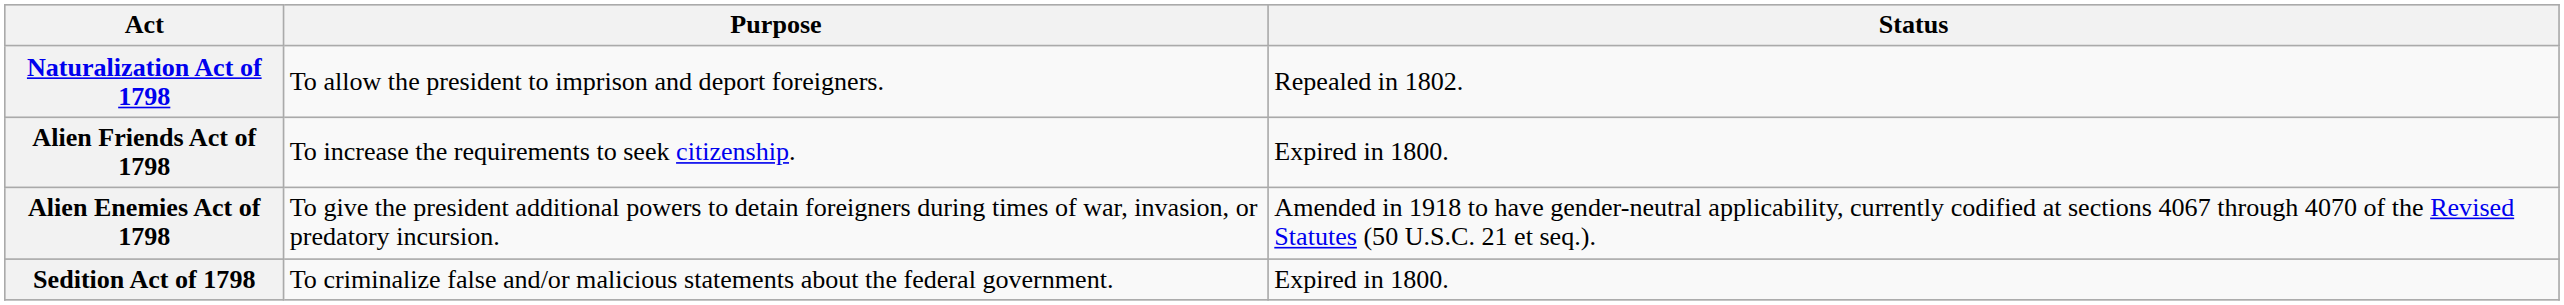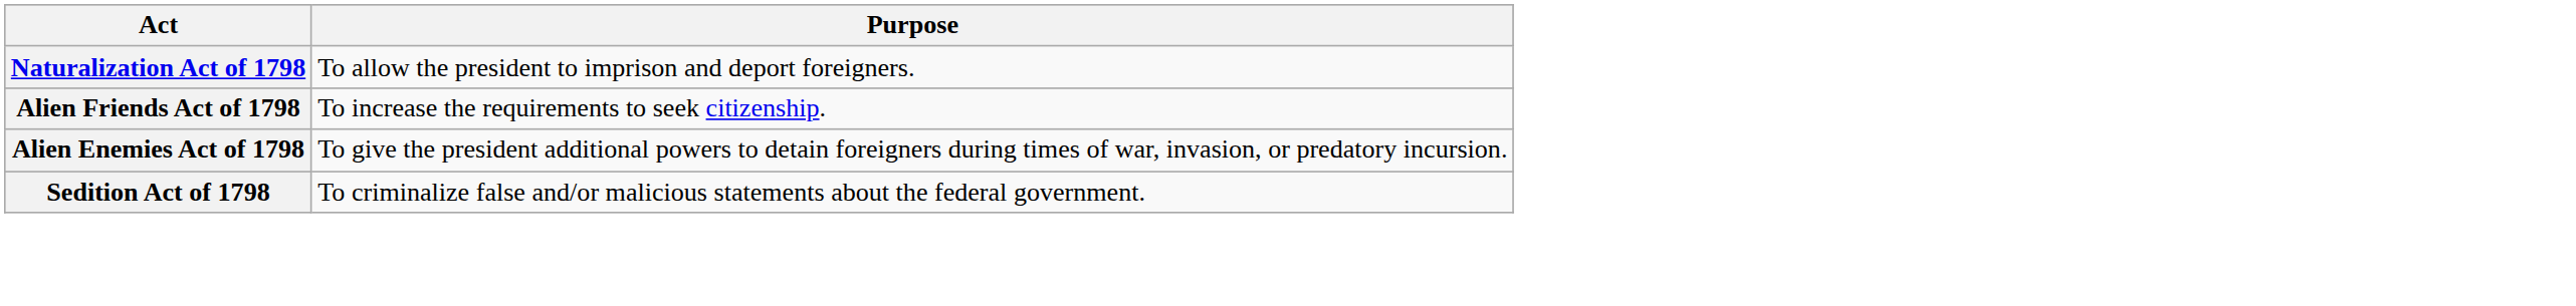- column: Status | Repealed in 1802. | Expired in 1800. | Amended in 1918 to have gender-neutral applicability, currently codified at sections 4067 through 4070 of the Revised Statutes (50 U.S.C. 21 et seq.). | Expired in 1800.
